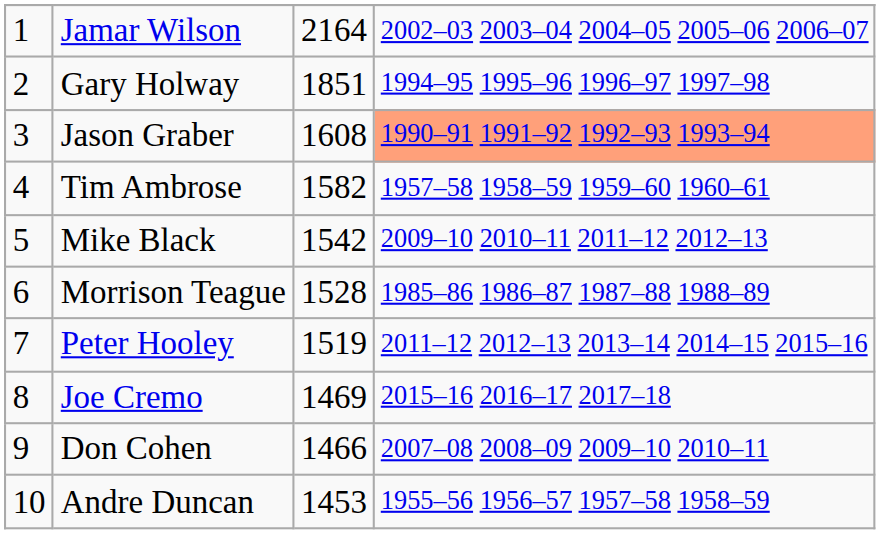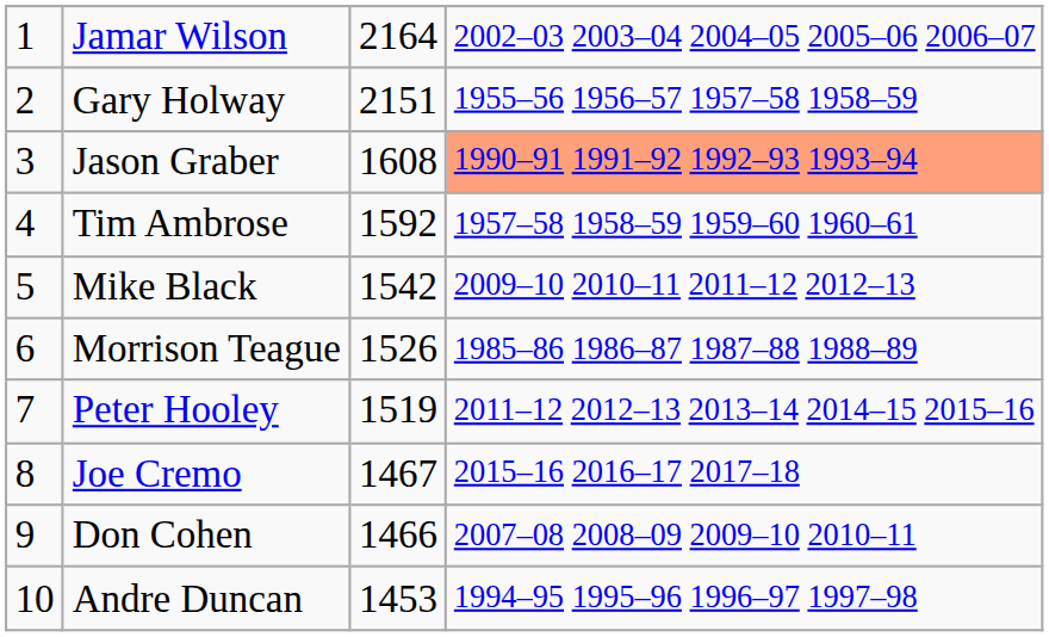Gary Holway | column 3: 1851 -> 2151
Gary Holway | column 4: 1994–95 1995–96 1996–97 1997–98 -> 1955–56 1956–57 1957–58 1958–59
Tim Ambrose | column 3: 1582 -> 1592
Morrison Teague | column 3: 1528 -> 1526
Joe Cremo | column 3: 1469 -> 1467
Andre Duncan | column 4: 1955–56 1956–57 1957–58 1958–59 -> 1994–95 1995–96 1996–97 1997–98
